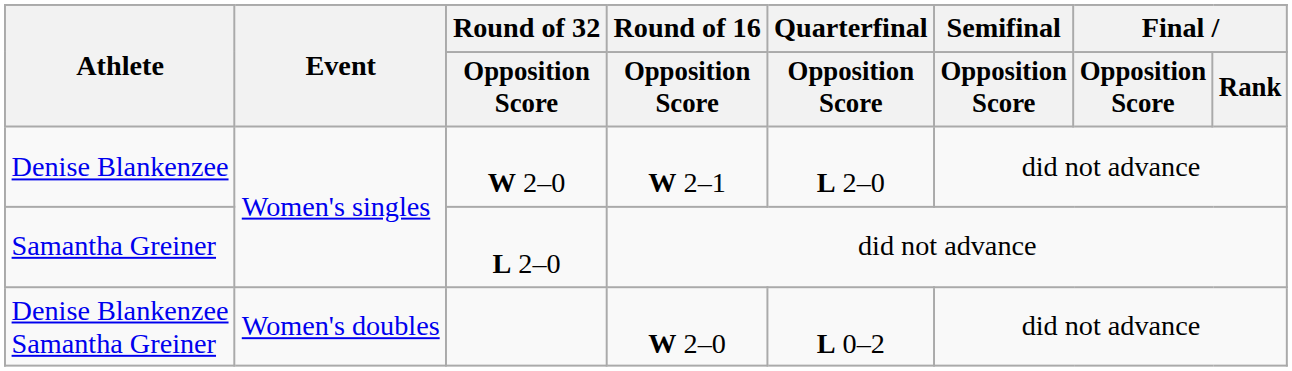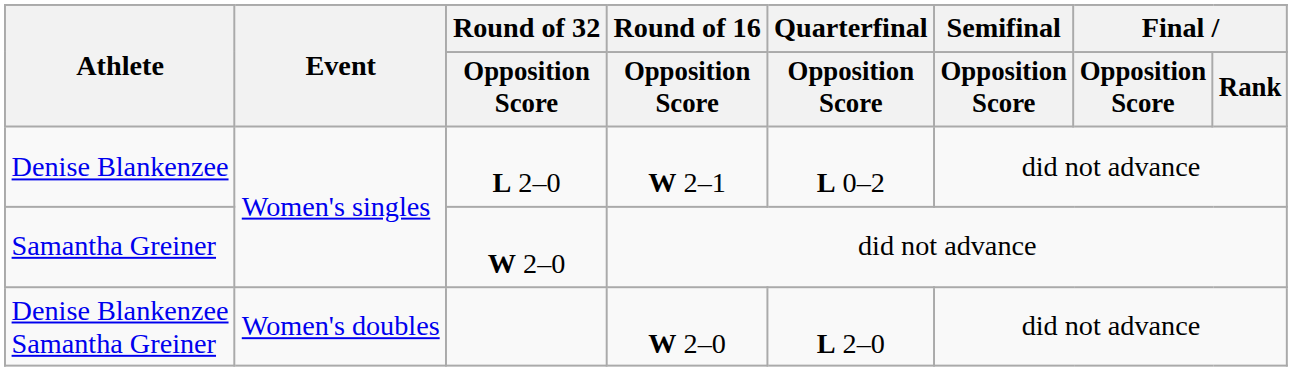Denise Blankenzee | Round of 32 / Opposition Score: W 2–0 -> L 2–0
Denise Blankenzee | Quarterfinal / Opposition Score: L 2–0 -> L 0–2
Samantha Greiner | Round of 32 / Opposition Score: L 2–0 -> W 2–0
Denise Blankenzee Samantha Greiner | Quarterfinal / Opposition Score: L 0–2 -> L 2–0
